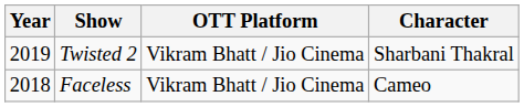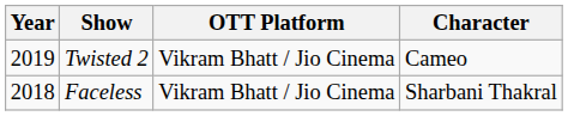Twisted 2 | Character: Sharbani Thakral -> Cameo
Faceless | Character: Cameo -> Sharbani Thakral
